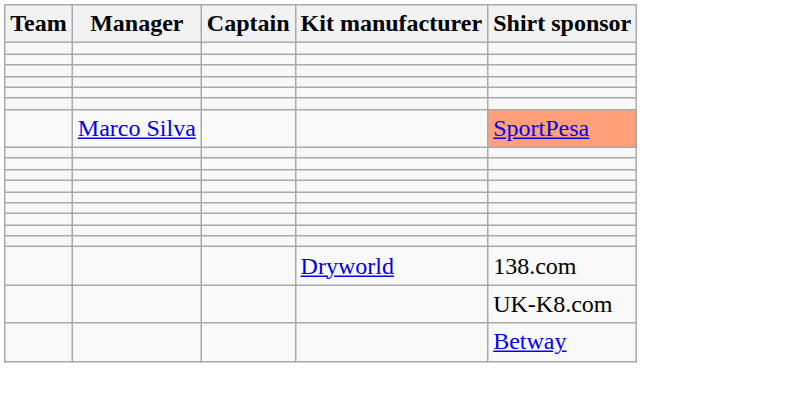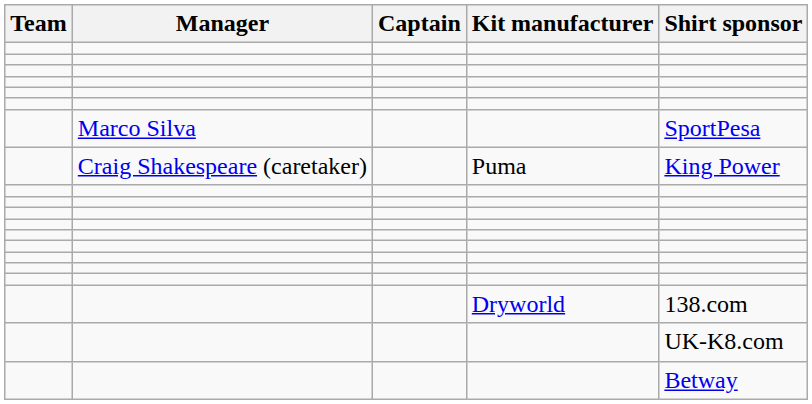Marco Silva | Shirt sponsor: lightsalmon background -> no background
+ row: Craig Shakespeare (caretaker) | Puma | King Power
